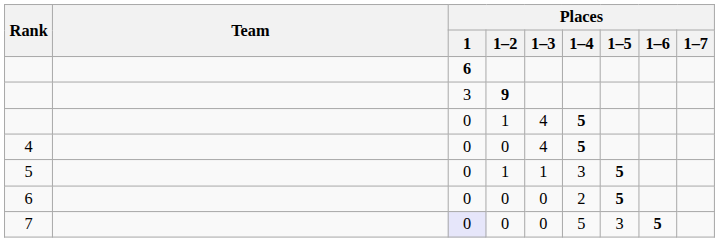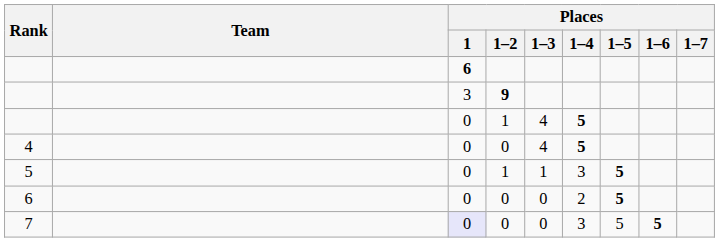7 | Places / 1–4: 5 -> 3
7 | Places / 1–5: 3 -> 5
